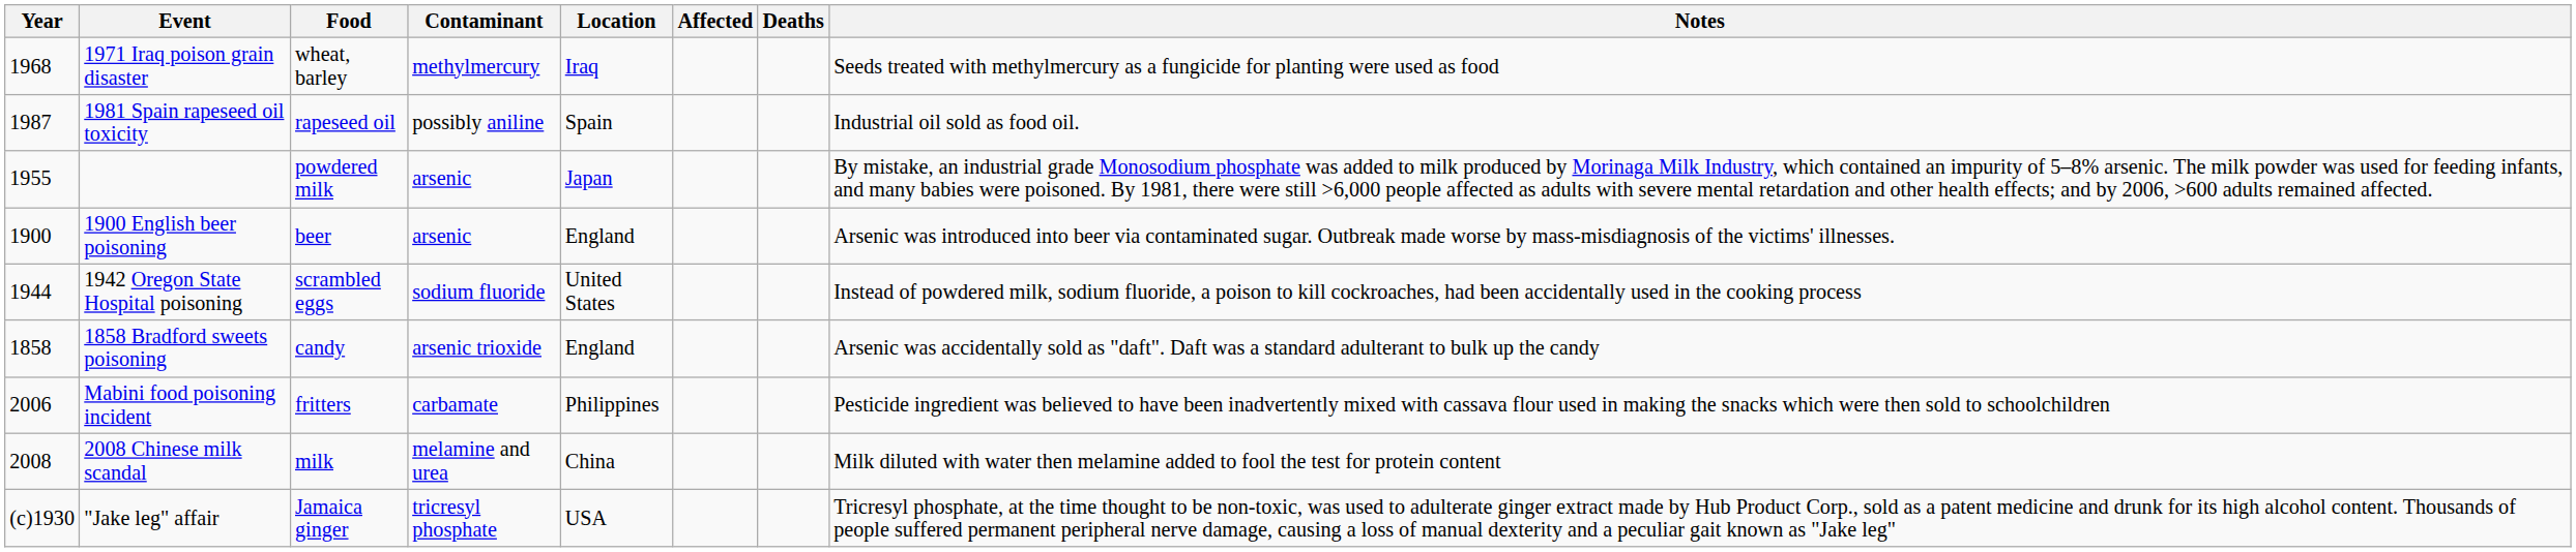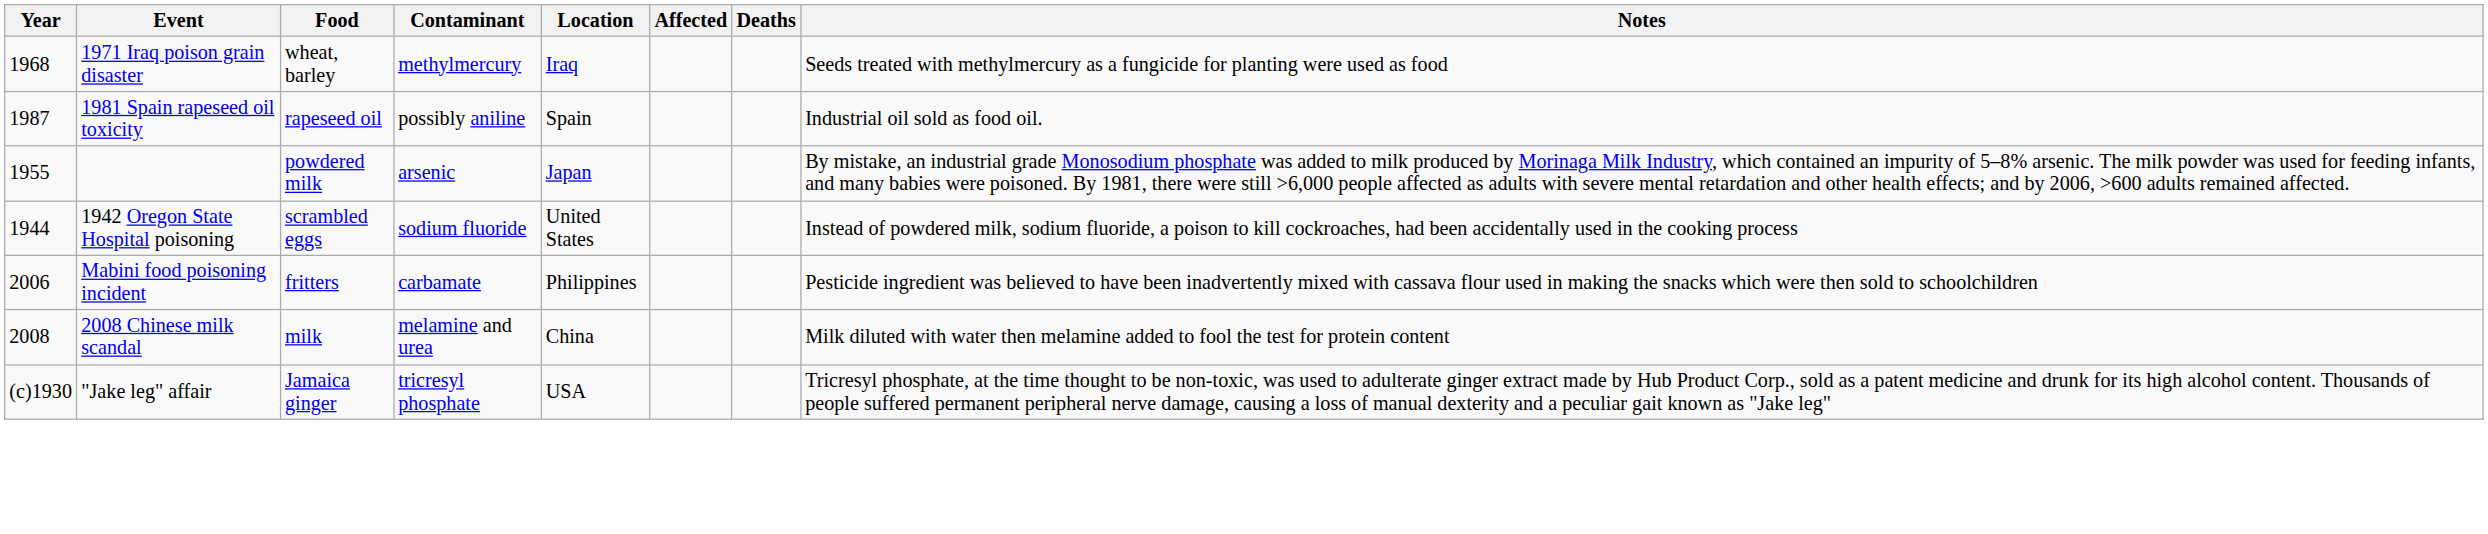- row: 1900 | 1900 English beer poisoning | beer | arsenic | England | Arsenic was introduced into beer via contaminated sugar. Outbreak made worse by mass-misdiagnosis of the victims' illnesses.
- row: 1858 | 1858 Bradford sweets poisoning | candy | arsenic trioxide | England | Arsenic was accidentally sold as "daft". Daft was a standard adulterant to bulk up the candy
